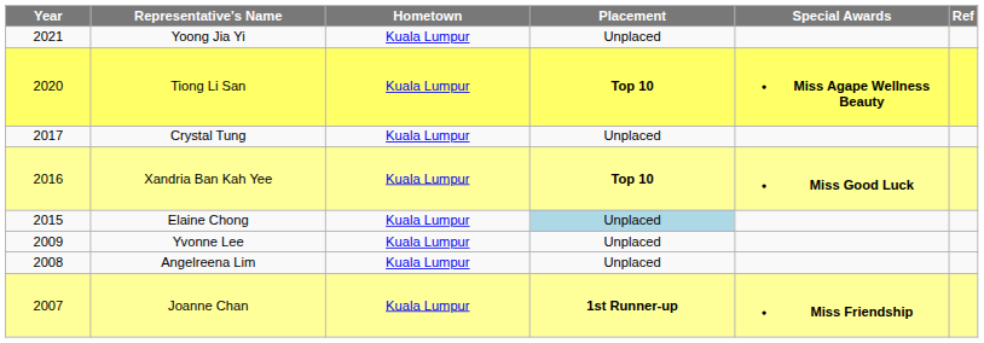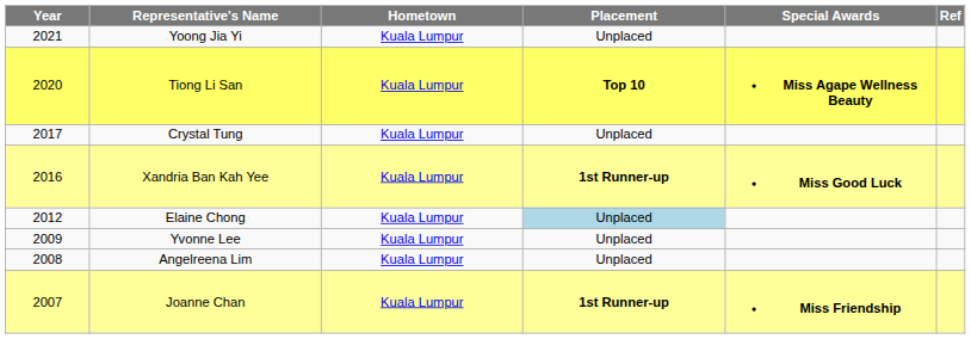Xandria Ban Kah Yee | Placement: Top 10 -> 1st Runner-up
Elaine Chong | Year: 2015 -> 2012
